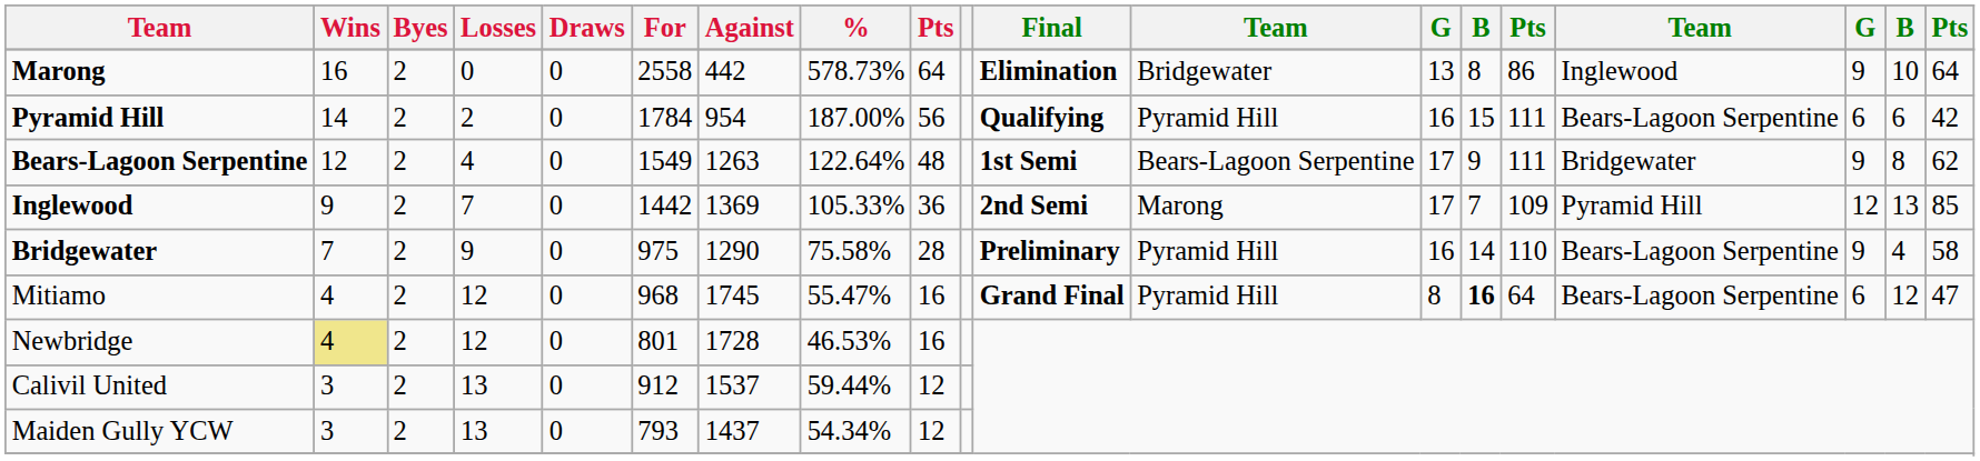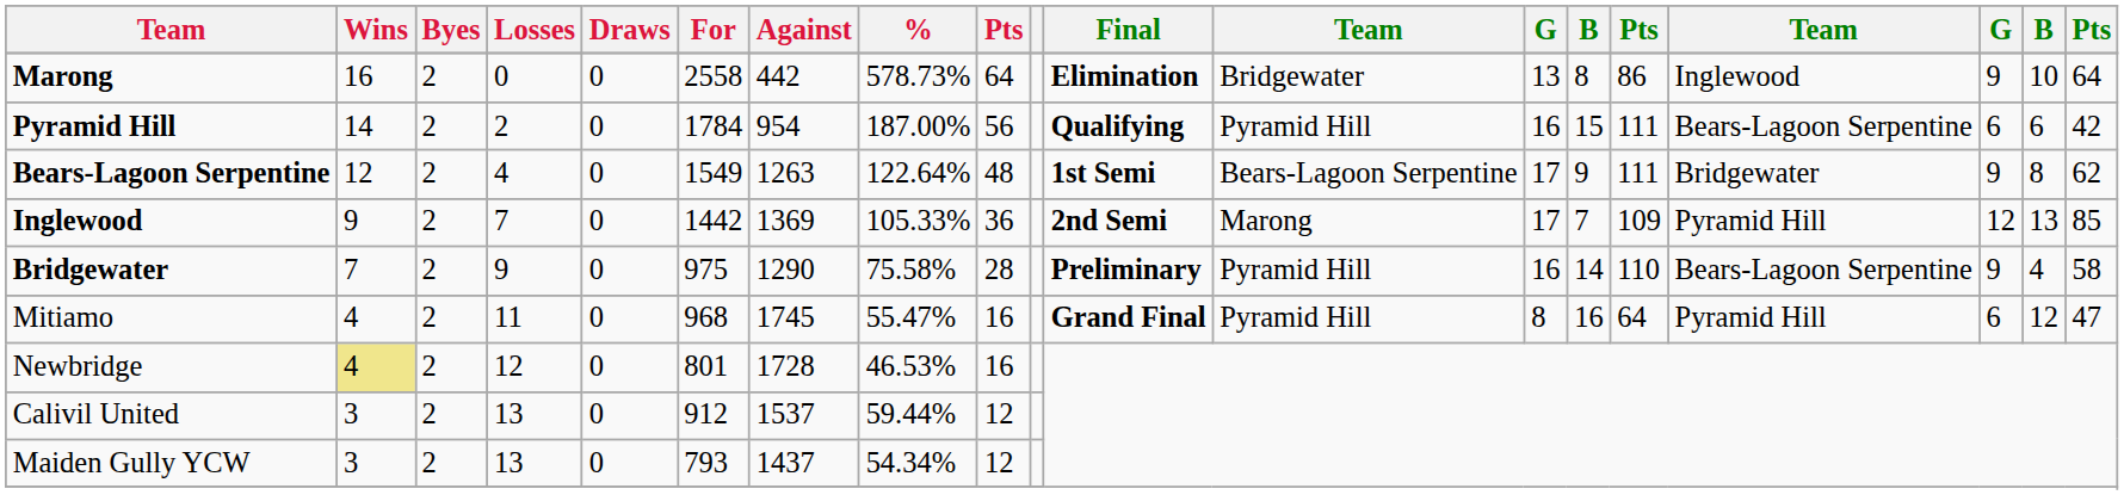Mitiamo | Losses: 12 -> 11
Mitiamo | column 14: bold -> normal
Mitiamo | column 16: Bears-Lagoon Serpentine -> Pyramid Hill
